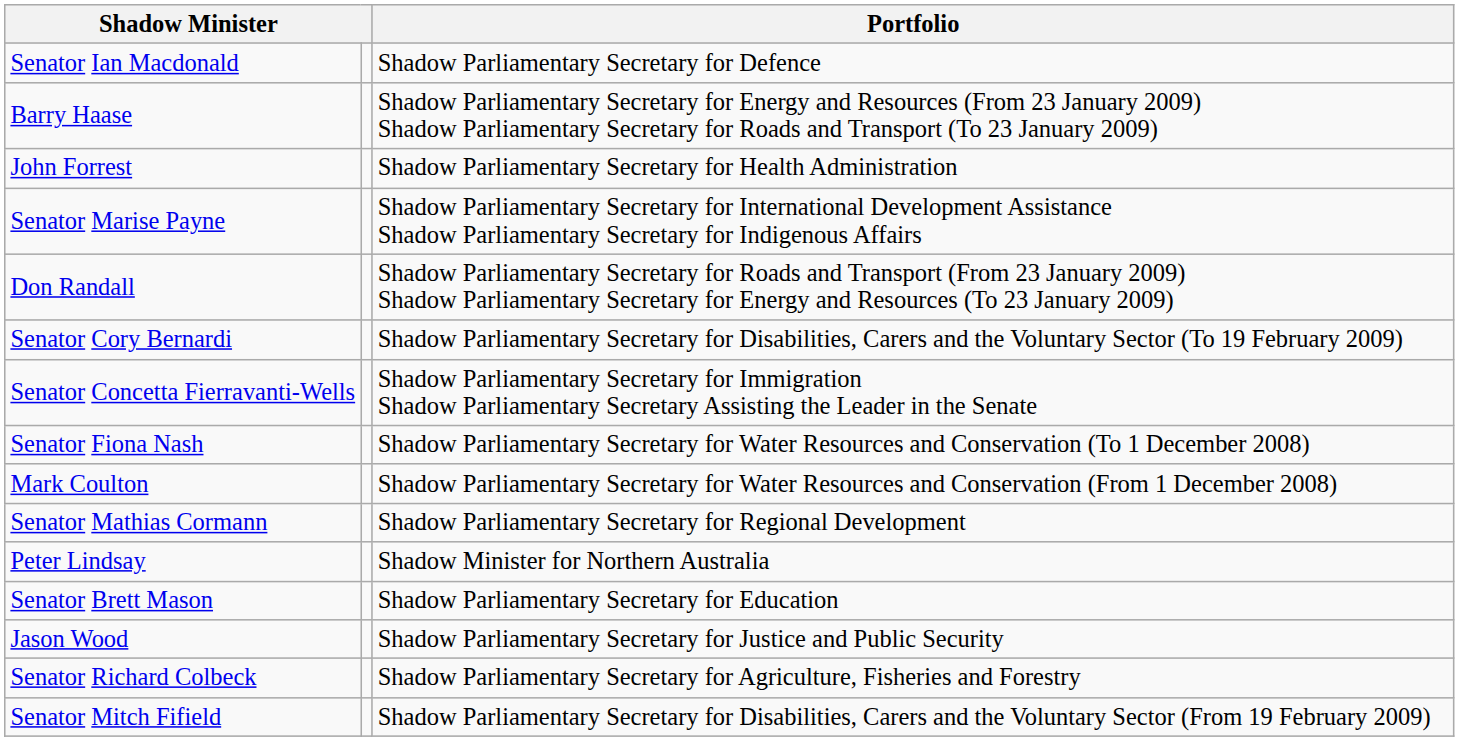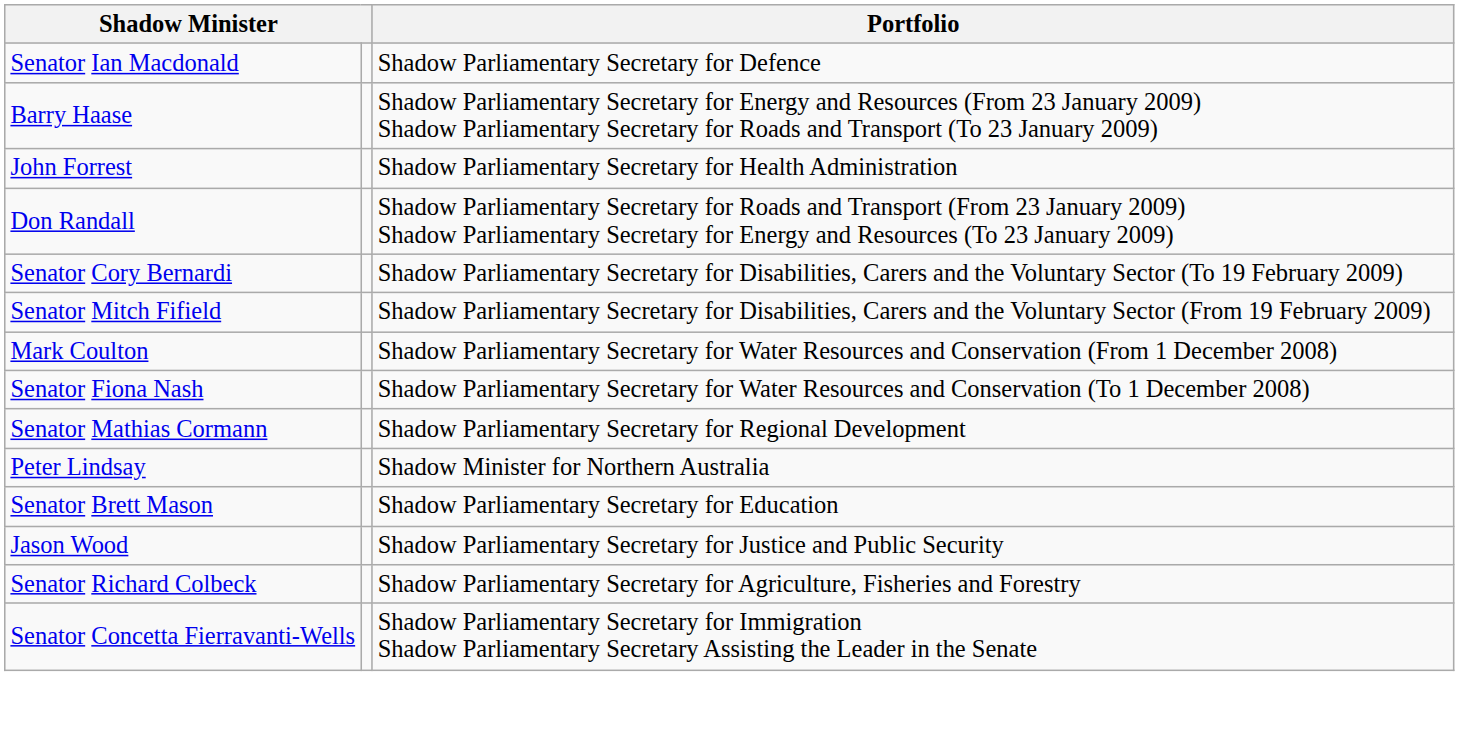- row: Senator Marise Payne | Shadow Parliamentary Secretary for International Development Assistance Shadow Parliamentary Secretary for Indigenous Affairs
rows swapped: Senator Mitch Fifield <-> Senator Concetta Fierravanti-Wells
rows swapped: Senator Fiona Nash <-> Mark Coulton
